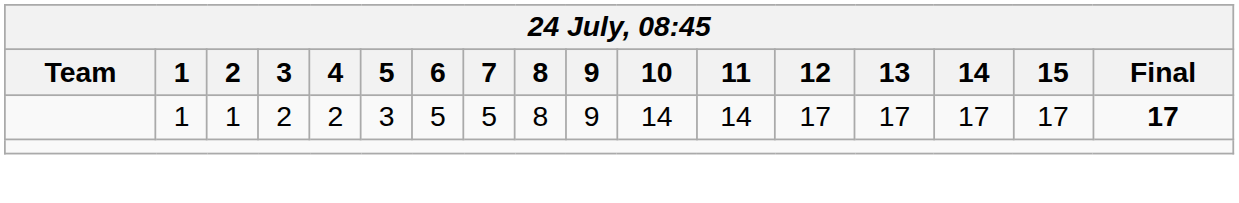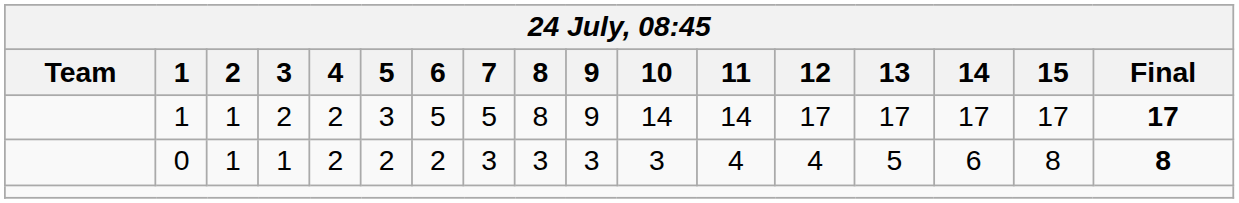+ row: 0 | 1 | 1 | 2 | 2 | 2 | 3 | 3 | 3 | 3 | 4 | 4 | 5 | 6 | 8 | 8
